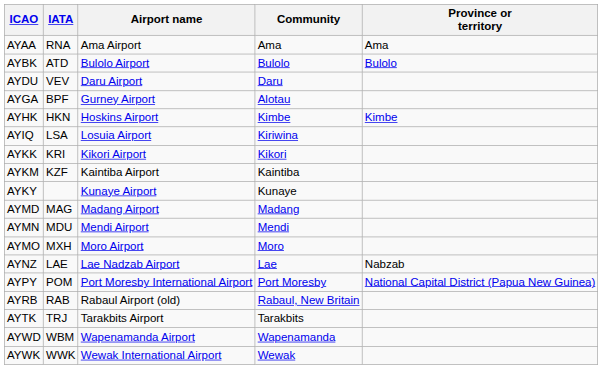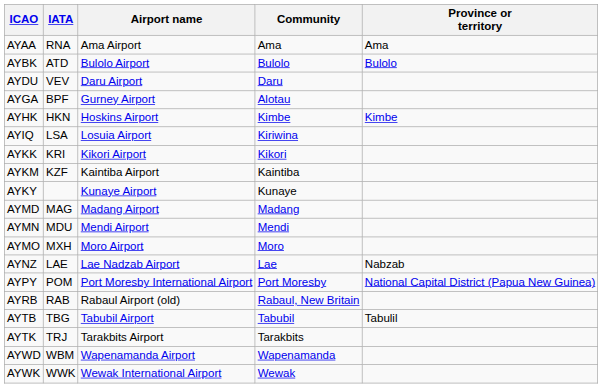+ row: AYTB | TBG | Tabubil Airport | Tabubil | Tabulil
